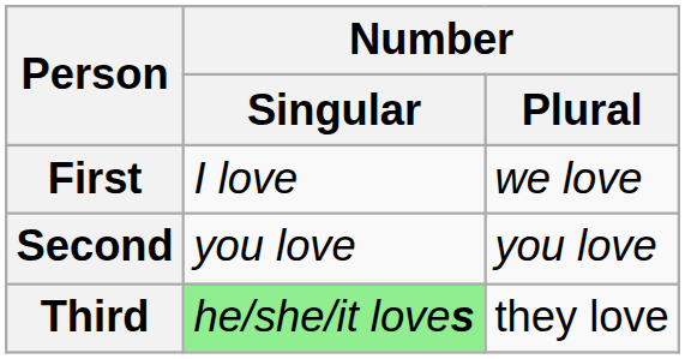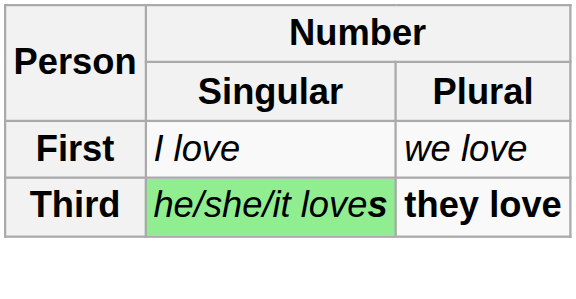- row: Second | you love | you love
Third | Number / Plural: normal -> bold
